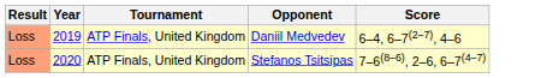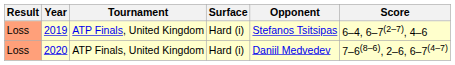+ column: Surface | Hard (i) | Hard (i)
2019 | Opponent: Daniil Medvedev -> Stefanos Tsitsipas
2020 | Opponent: Stefanos Tsitsipas -> Daniil Medvedev
